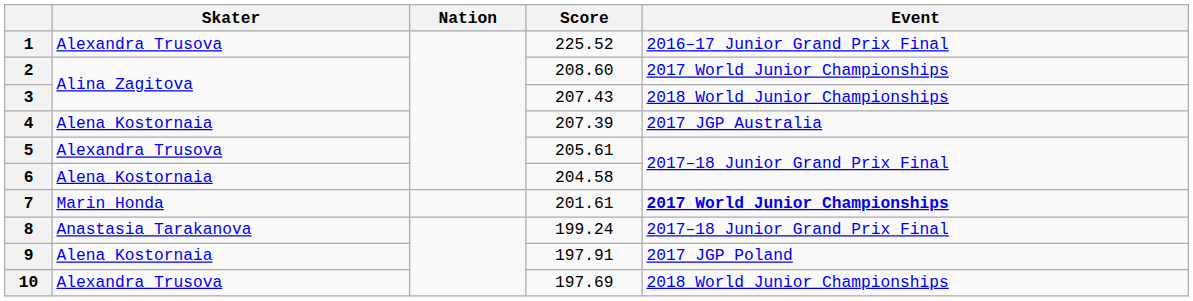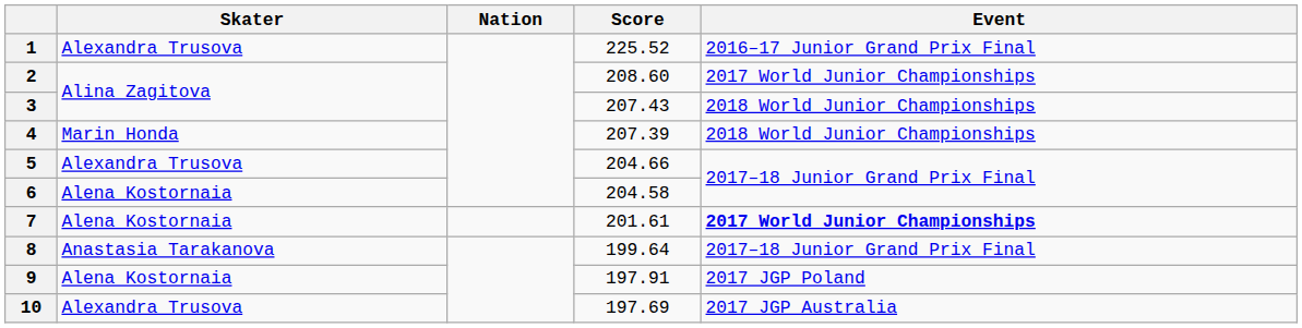4 | Skater: Alena Kostornaia -> Marin Honda
4 | Event: 2017 JGP Australia -> 2018 World Junior Championships
5 | Score: 205.61 -> 204.66
7 | Skater: Marin Honda -> Alena Kostornaia
8 | Score: 199.24 -> 199.64
10 | Event: 2018 World Junior Championships -> 2017 JGP Australia
